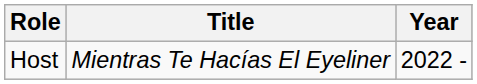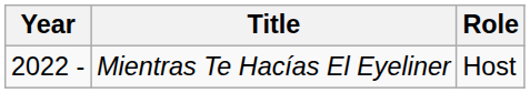columns swapped: Year <-> Role
